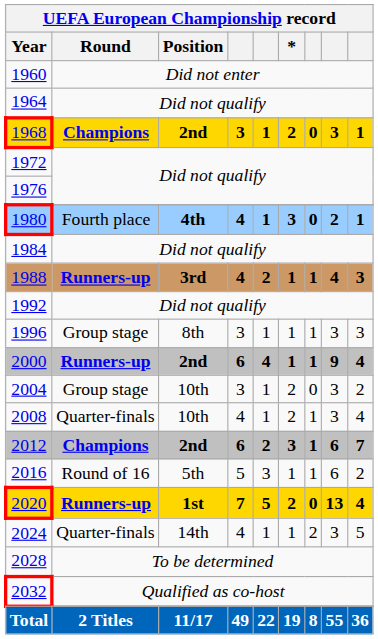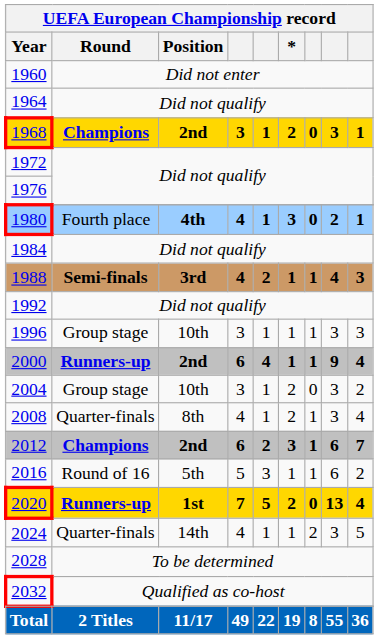1988 | Round: Runners-up -> Semi-finals
1996 | Position: 8th -> 10th
2008 | Position: 10th -> 8th
